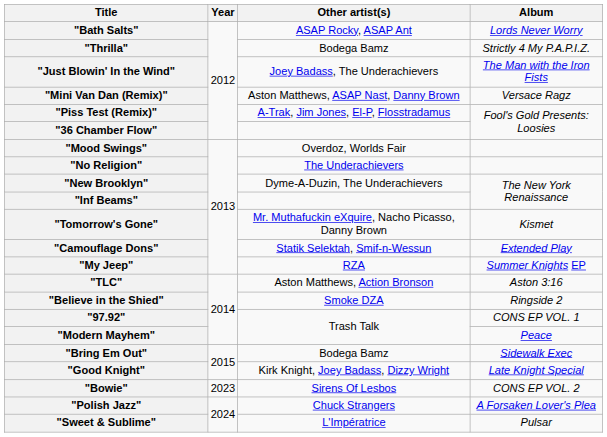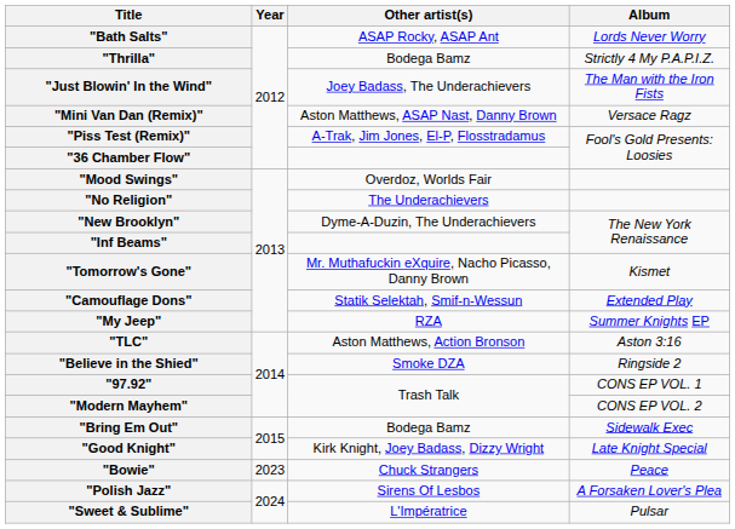"Modern Mayhem" | Album: Peace -> CONS EP VOL. 2
"Bowie" | Other artist(s): Sirens Of Lesbos -> Chuck Strangers
"Bowie" | Album: CONS EP VOL. 2 -> Peace
"Polish Jazz" | Other artist(s): Chuck Strangers -> Sirens Of Lesbos
